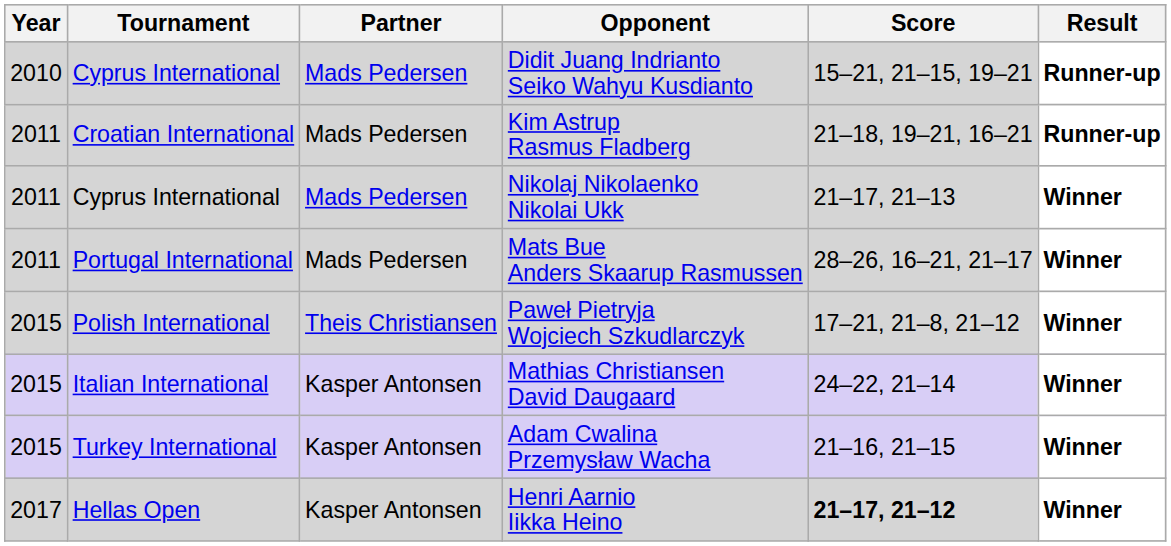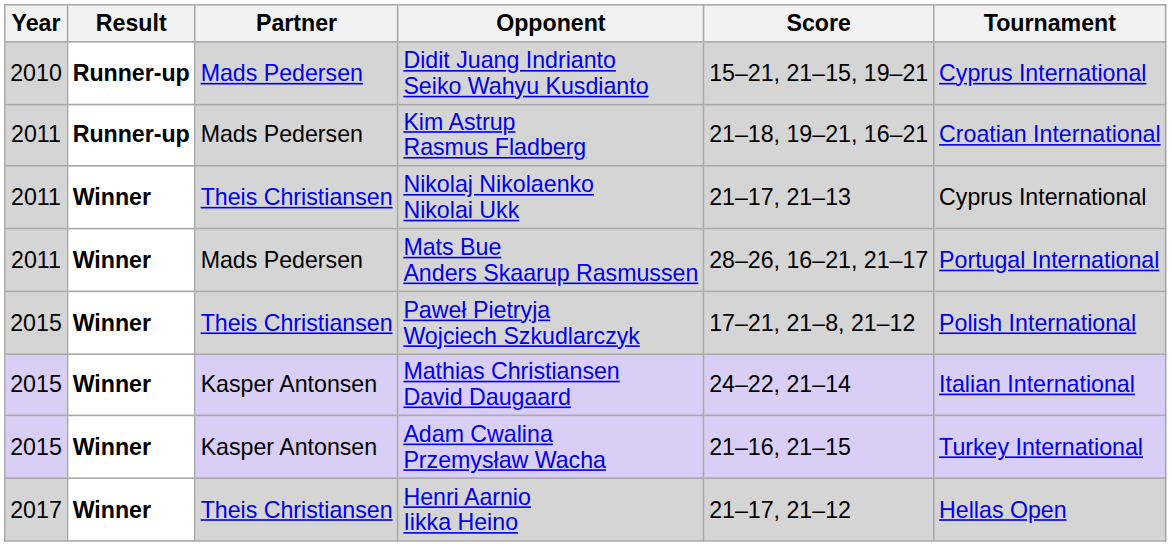columns swapped: Tournament <-> Result
Nikolaj Nikolaenko Nikolai Ukk | Partner: Mads Pedersen -> Theis Christiansen
Henri Aarnio Iikka Heino | Partner: Kasper Antonsen -> Theis Christiansen
Henri Aarnio Iikka Heino | Score: bold -> normal
